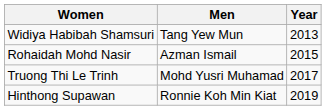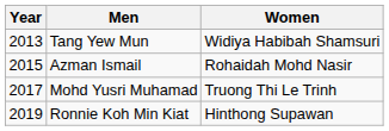columns swapped: Year <-> Women
